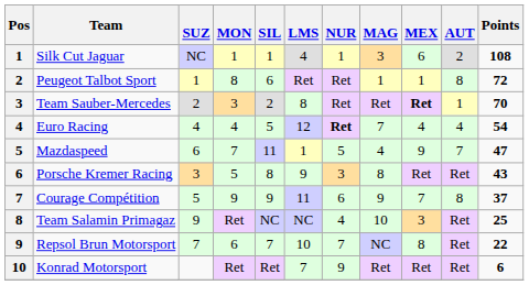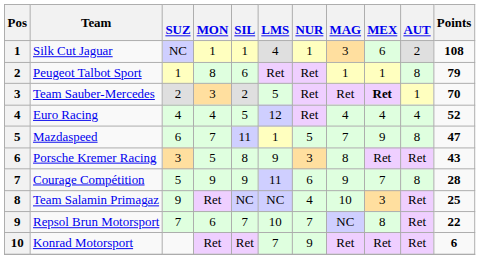Peugeot Talbot Sport | Points: 72 -> 79
Team Sauber-Mercedes | LMS: 8 -> 5
Euro Racing | NUR: bold -> normal
Euro Racing | MAG: 7 -> 4
Euro Racing | Points: 54 -> 52
Mazdaspeed | MAG: 4 -> 7
Mazdaspeed | AUT: 7 -> 8
Courage Compétition | Points: 37 -> 28
